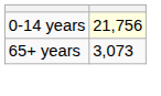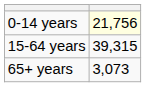+ row: 15-64 years | 39,315
